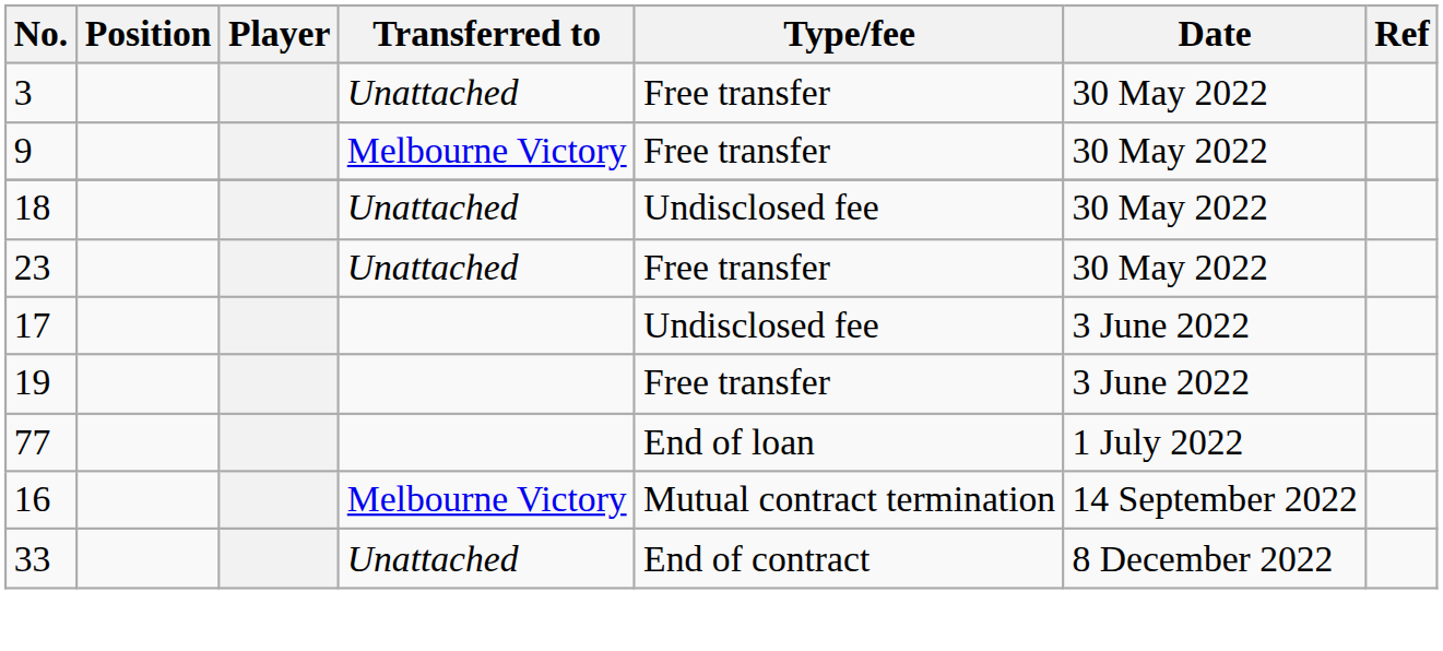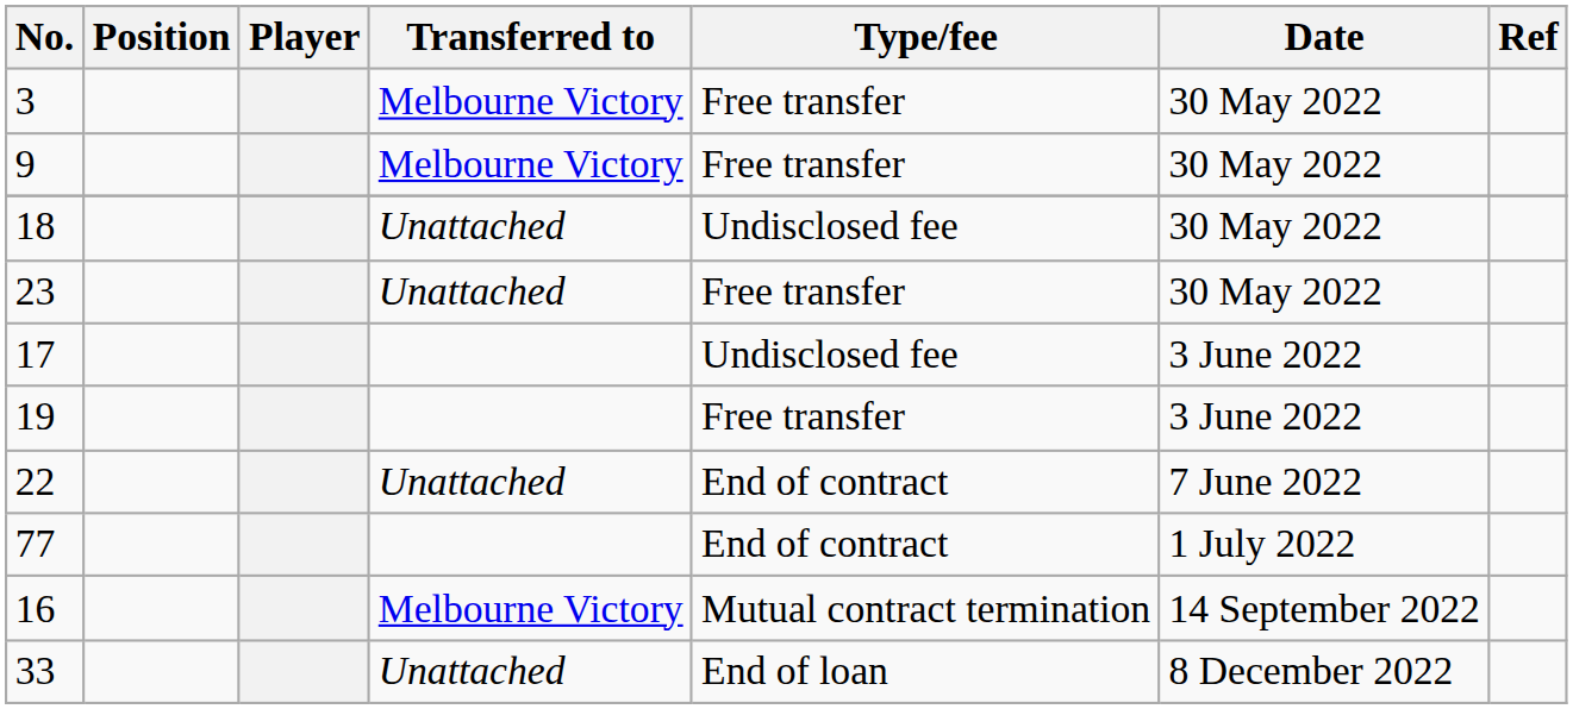3 | Transferred to: Unattached -> Melbourne Victory
+ row: 22 | Unattached | End of contract | 7 June 2022
77 | Type/fee: End of loan -> End of contract
33 | Type/fee: End of contract -> End of loan
